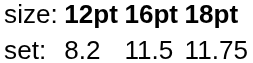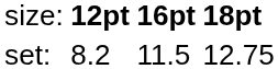set: | column 4: 11.75 -> 12.75
